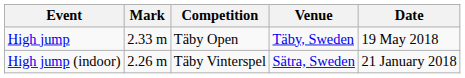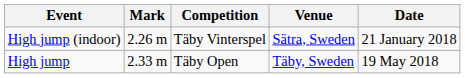rows swapped: High jump <-> High jump (indoor)
